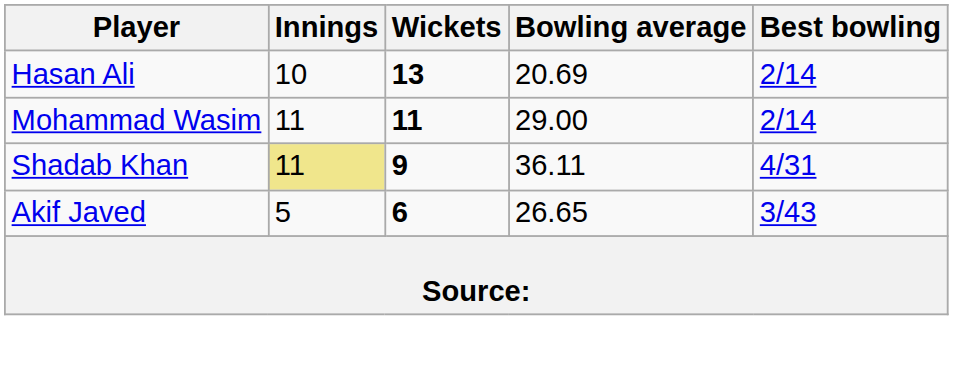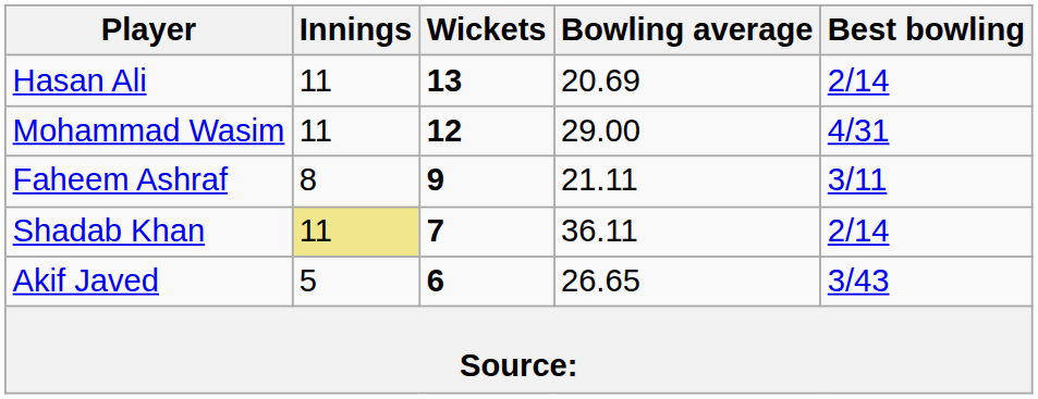Hasan Ali | Innings: 10 -> 11
Mohammad Wasim | Wickets: 11 -> 12
Mohammad Wasim | Best bowling: 2/14 -> 4/31
+ row: Faheem Ashraf | 8 | 9 | 21.11 | 3/11
Shadab Khan | Wickets: 9 -> 7
Shadab Khan | Best bowling: 4/31 -> 2/14
